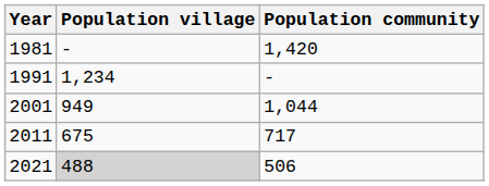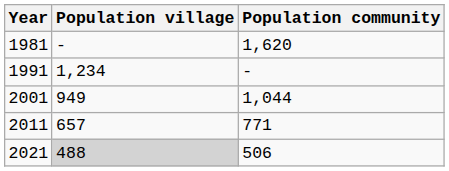1981 | Population community: 1,420 -> 1,620
2011 | Population village: 675 -> 657
2011 | Population community: 717 -> 771
